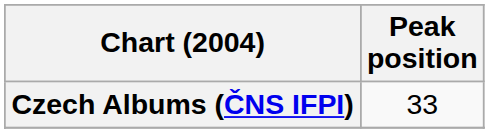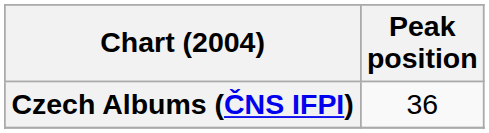Czech Albums (ČNS IFPI) | Peak position: 33 -> 36
